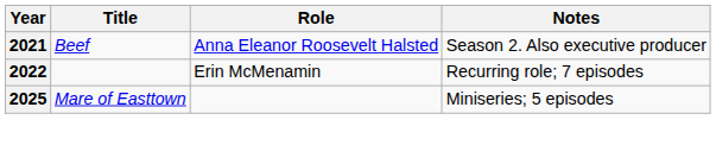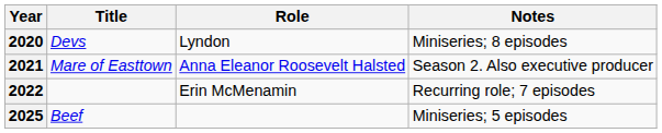+ row: 2020 | Devs | Lyndon | Miniseries; 8 episodes
2021 | Title: Beef -> Mare of Easttown
2025 | Title: Mare of Easttown -> Beef
